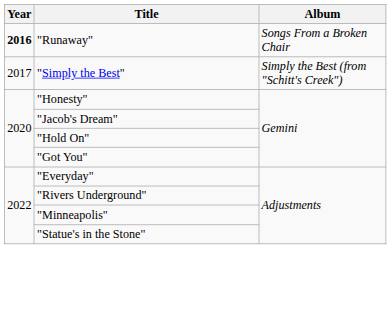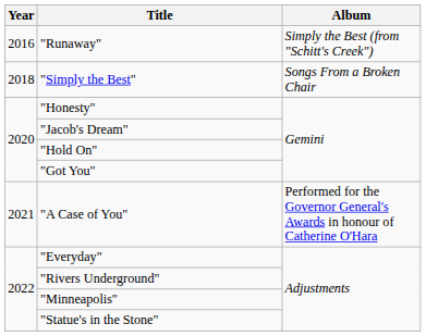"Runaway" | Year: bold -> normal
"Runaway" | Album: Songs From a Broken Chair -> Simply the Best (from "Schitt's Creek")
"Simply the Best" | Year: 2017 -> 2018
"Simply the Best" | Album: Simply the Best (from "Schitt's Creek") -> Songs From a Broken Chair
+ row: 2021 | "A Case of You" | Performed for the Governor General's Awards in honour of Catherine O'Hara
